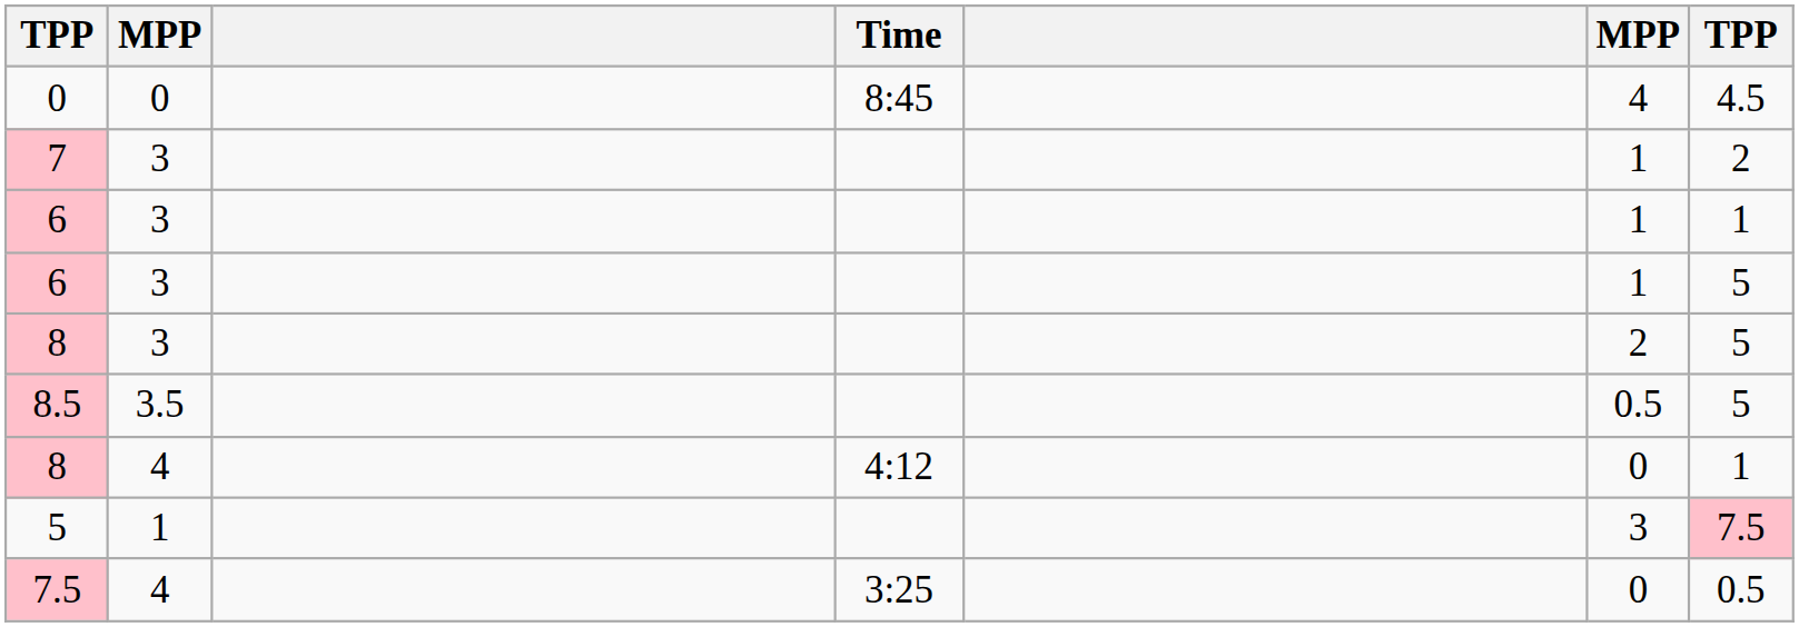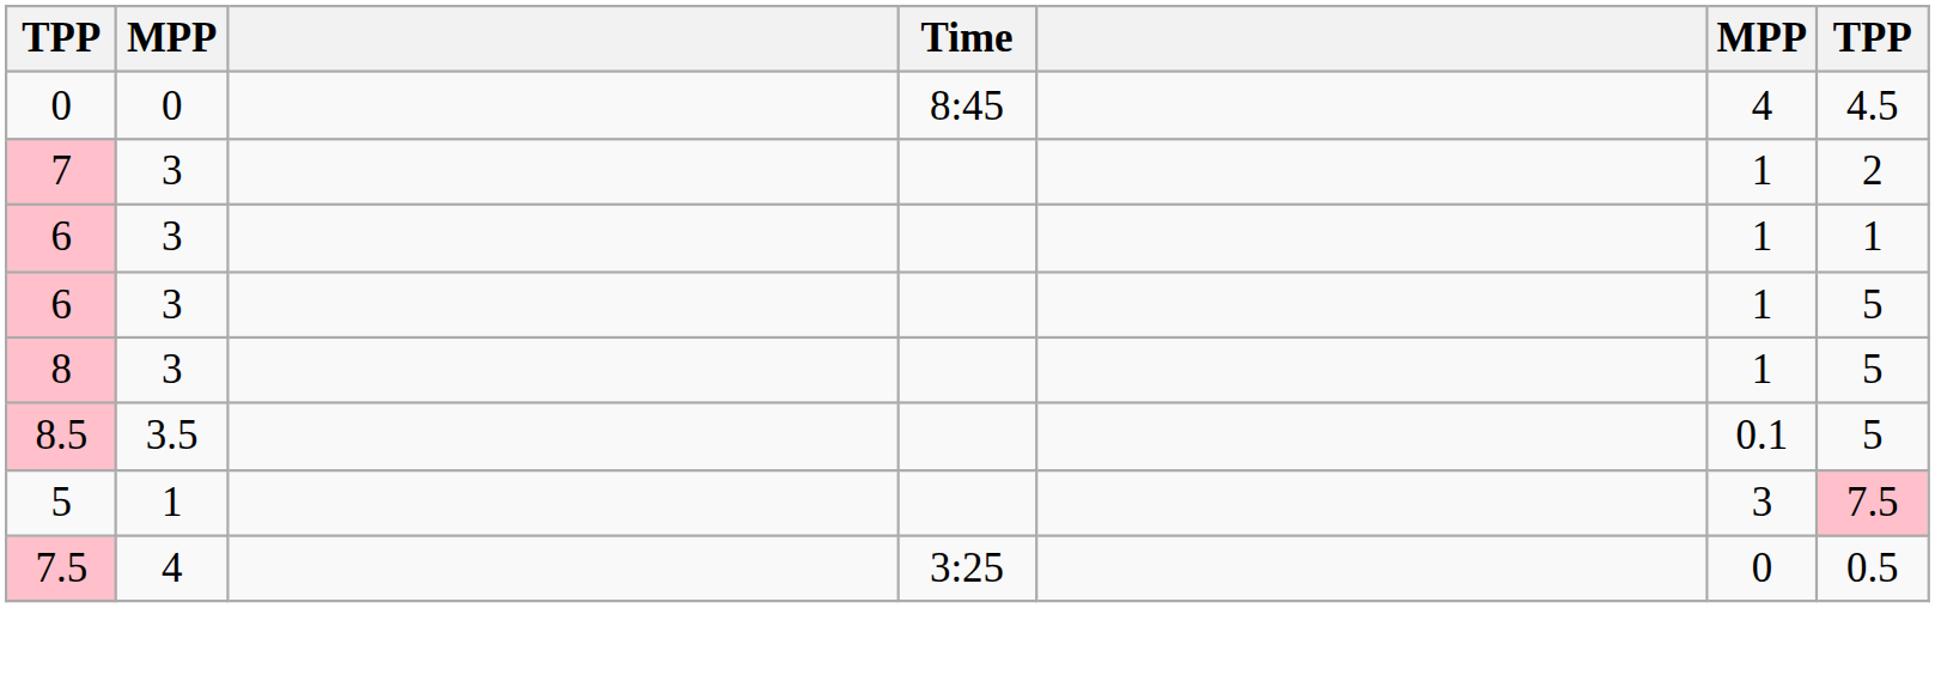8 / 3 | column 6: 2 -> 1
8.5 | column 6: 0.5 -> 0.1
- row: 8 | 4 | 4:12 | 0 | 1
